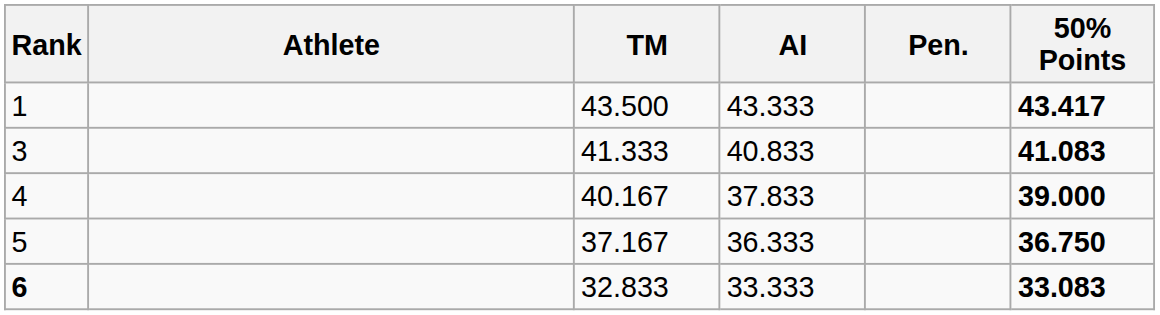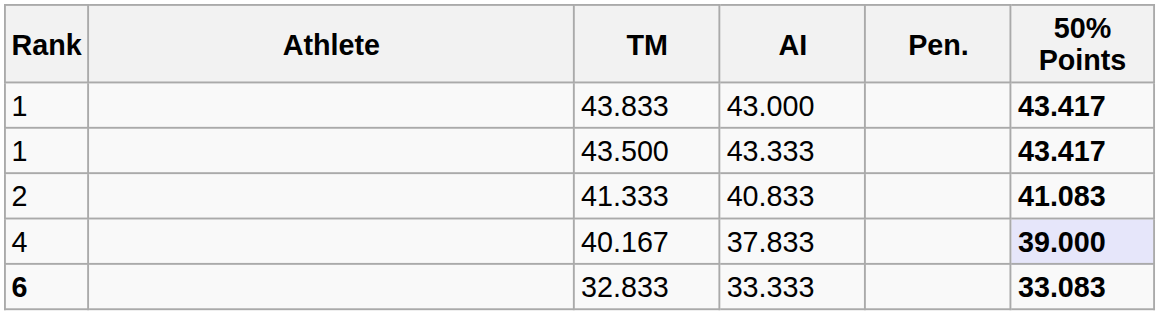+ row: 1 | 43.833 | 43.000 | 43.417
41.333 | Rank: 3 -> 2
40.167 | 50% Points: no background -> lavender background
- row: 5 | 37.167 | 36.333 | 36.750
